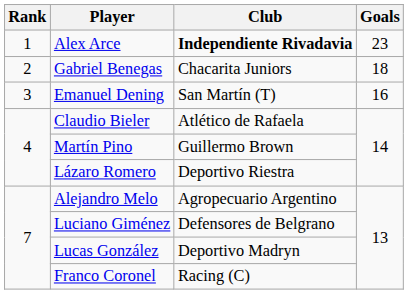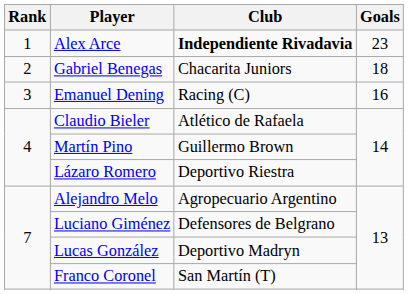Emanuel Dening | Club: San Martín (T) -> Racing (C)
Franco Coronel | Club: Racing (C) -> San Martín (T)
